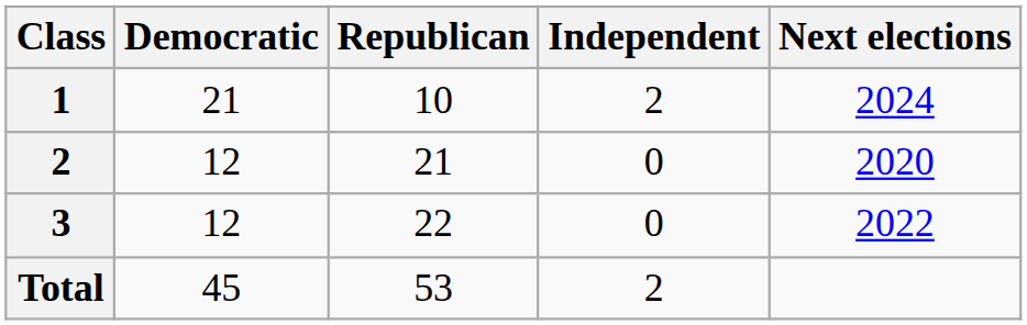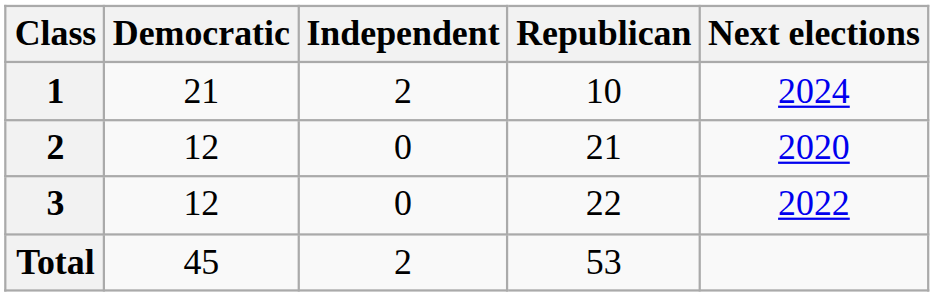columns swapped: Republican <-> Independent
